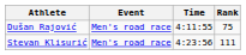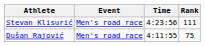rows swapped: Dušan Rajović <-> Stevan Klisurić
